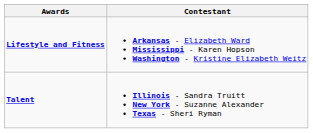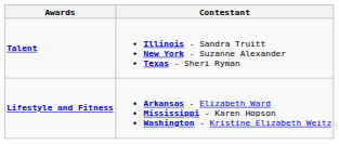rows swapped: Lifestyle and Fitness <-> Talent
